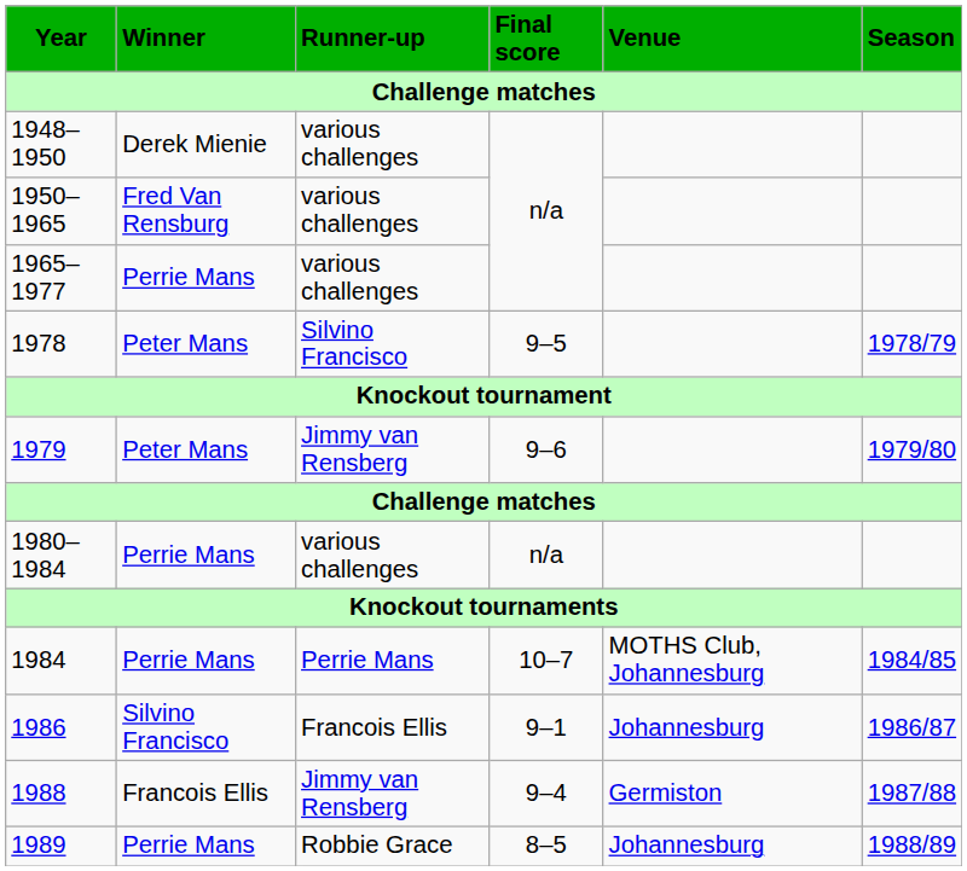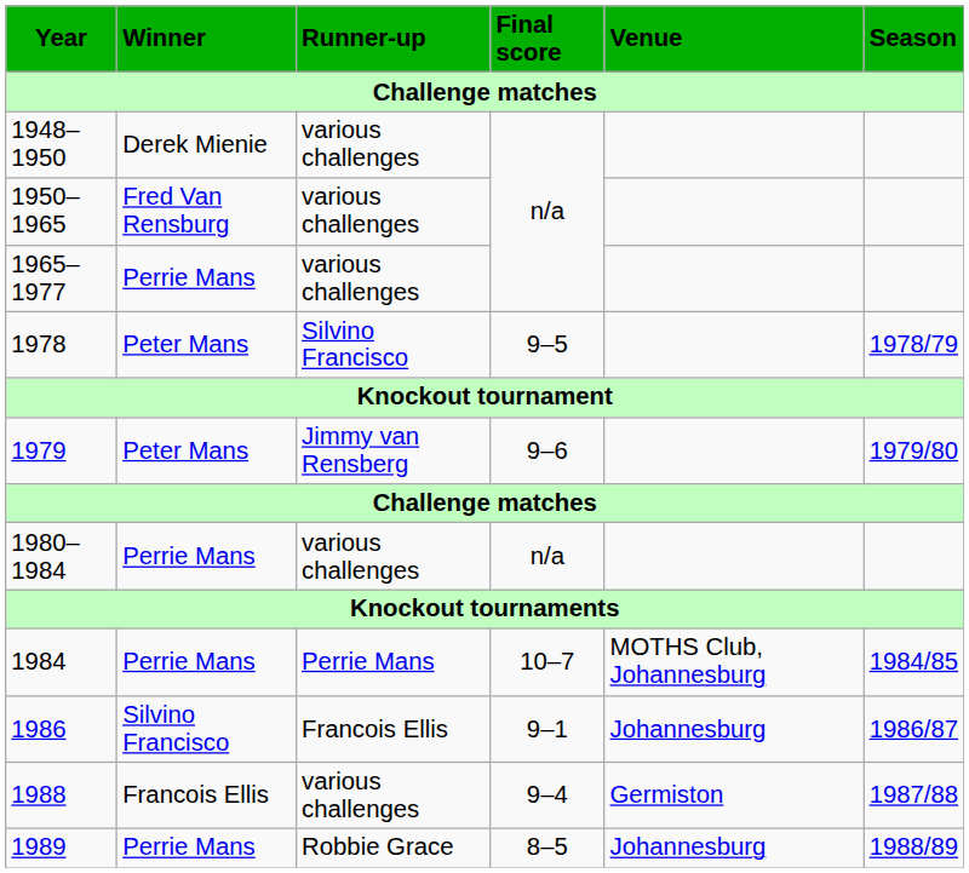1988 | Runner-up: Jimmy van Rensberg -> various challenges
